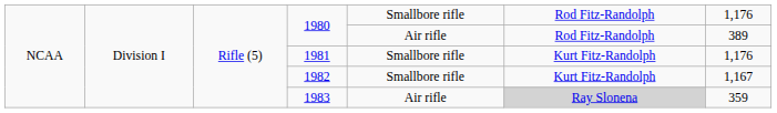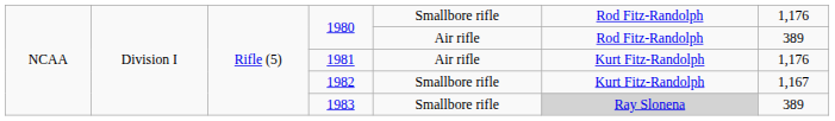1981 | column 5: Smallbore rifle -> Air rifle
1983 | column 5: Air rifle -> Smallbore rifle
1983 | column 7: 359 -> 389
